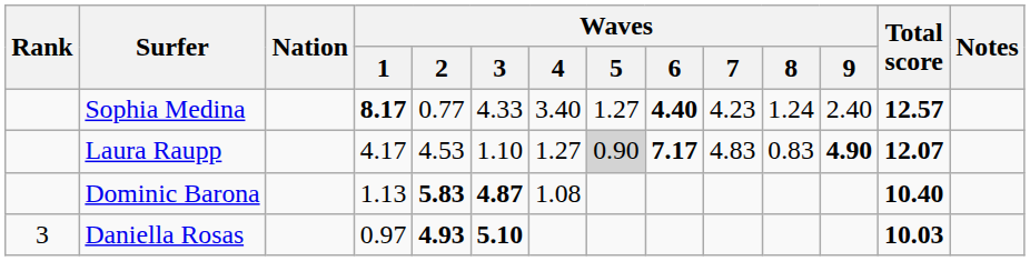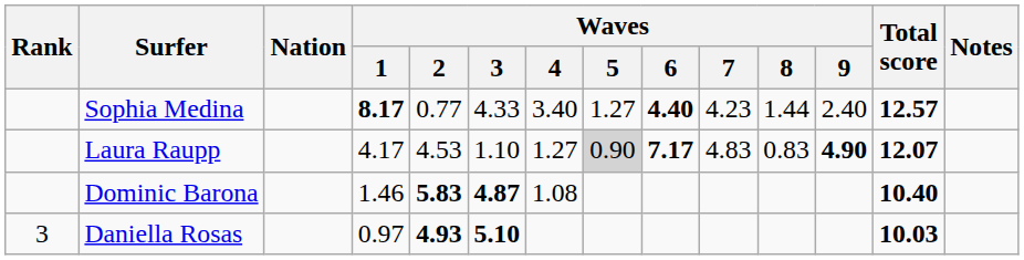Sophia Medina | Waves / 8: 1.24 -> 1.44
Dominic Barona | Waves / 1: 1.13 -> 1.46
